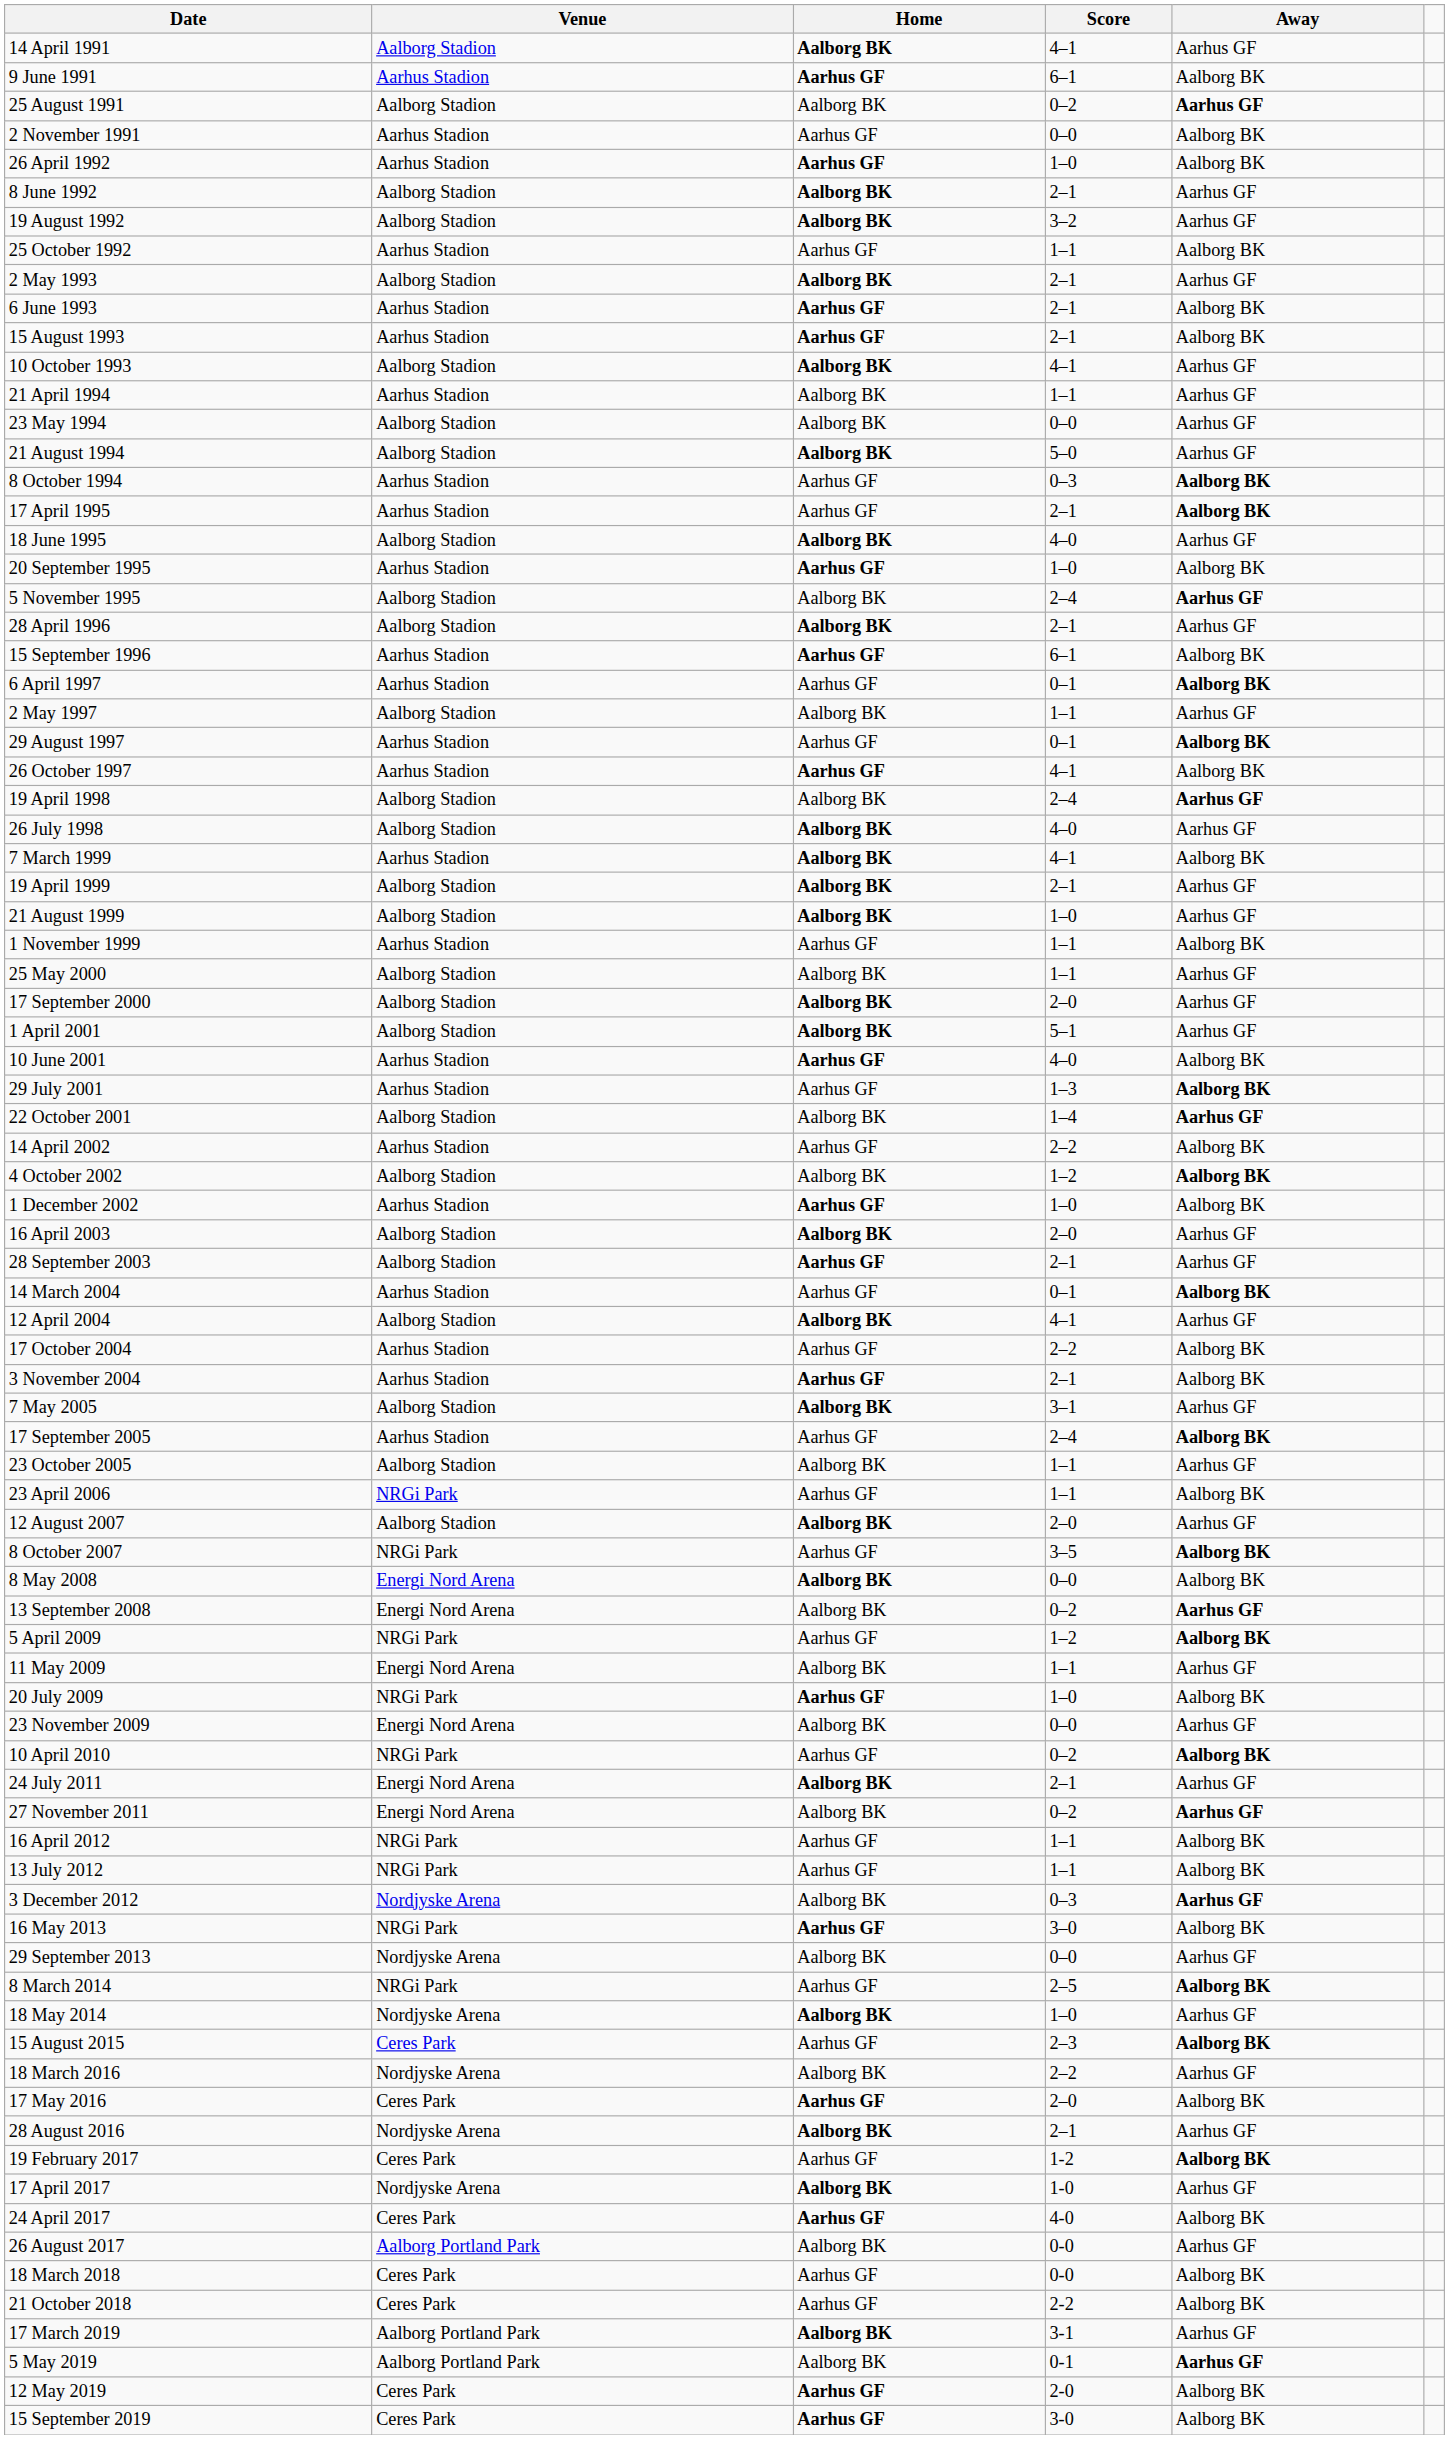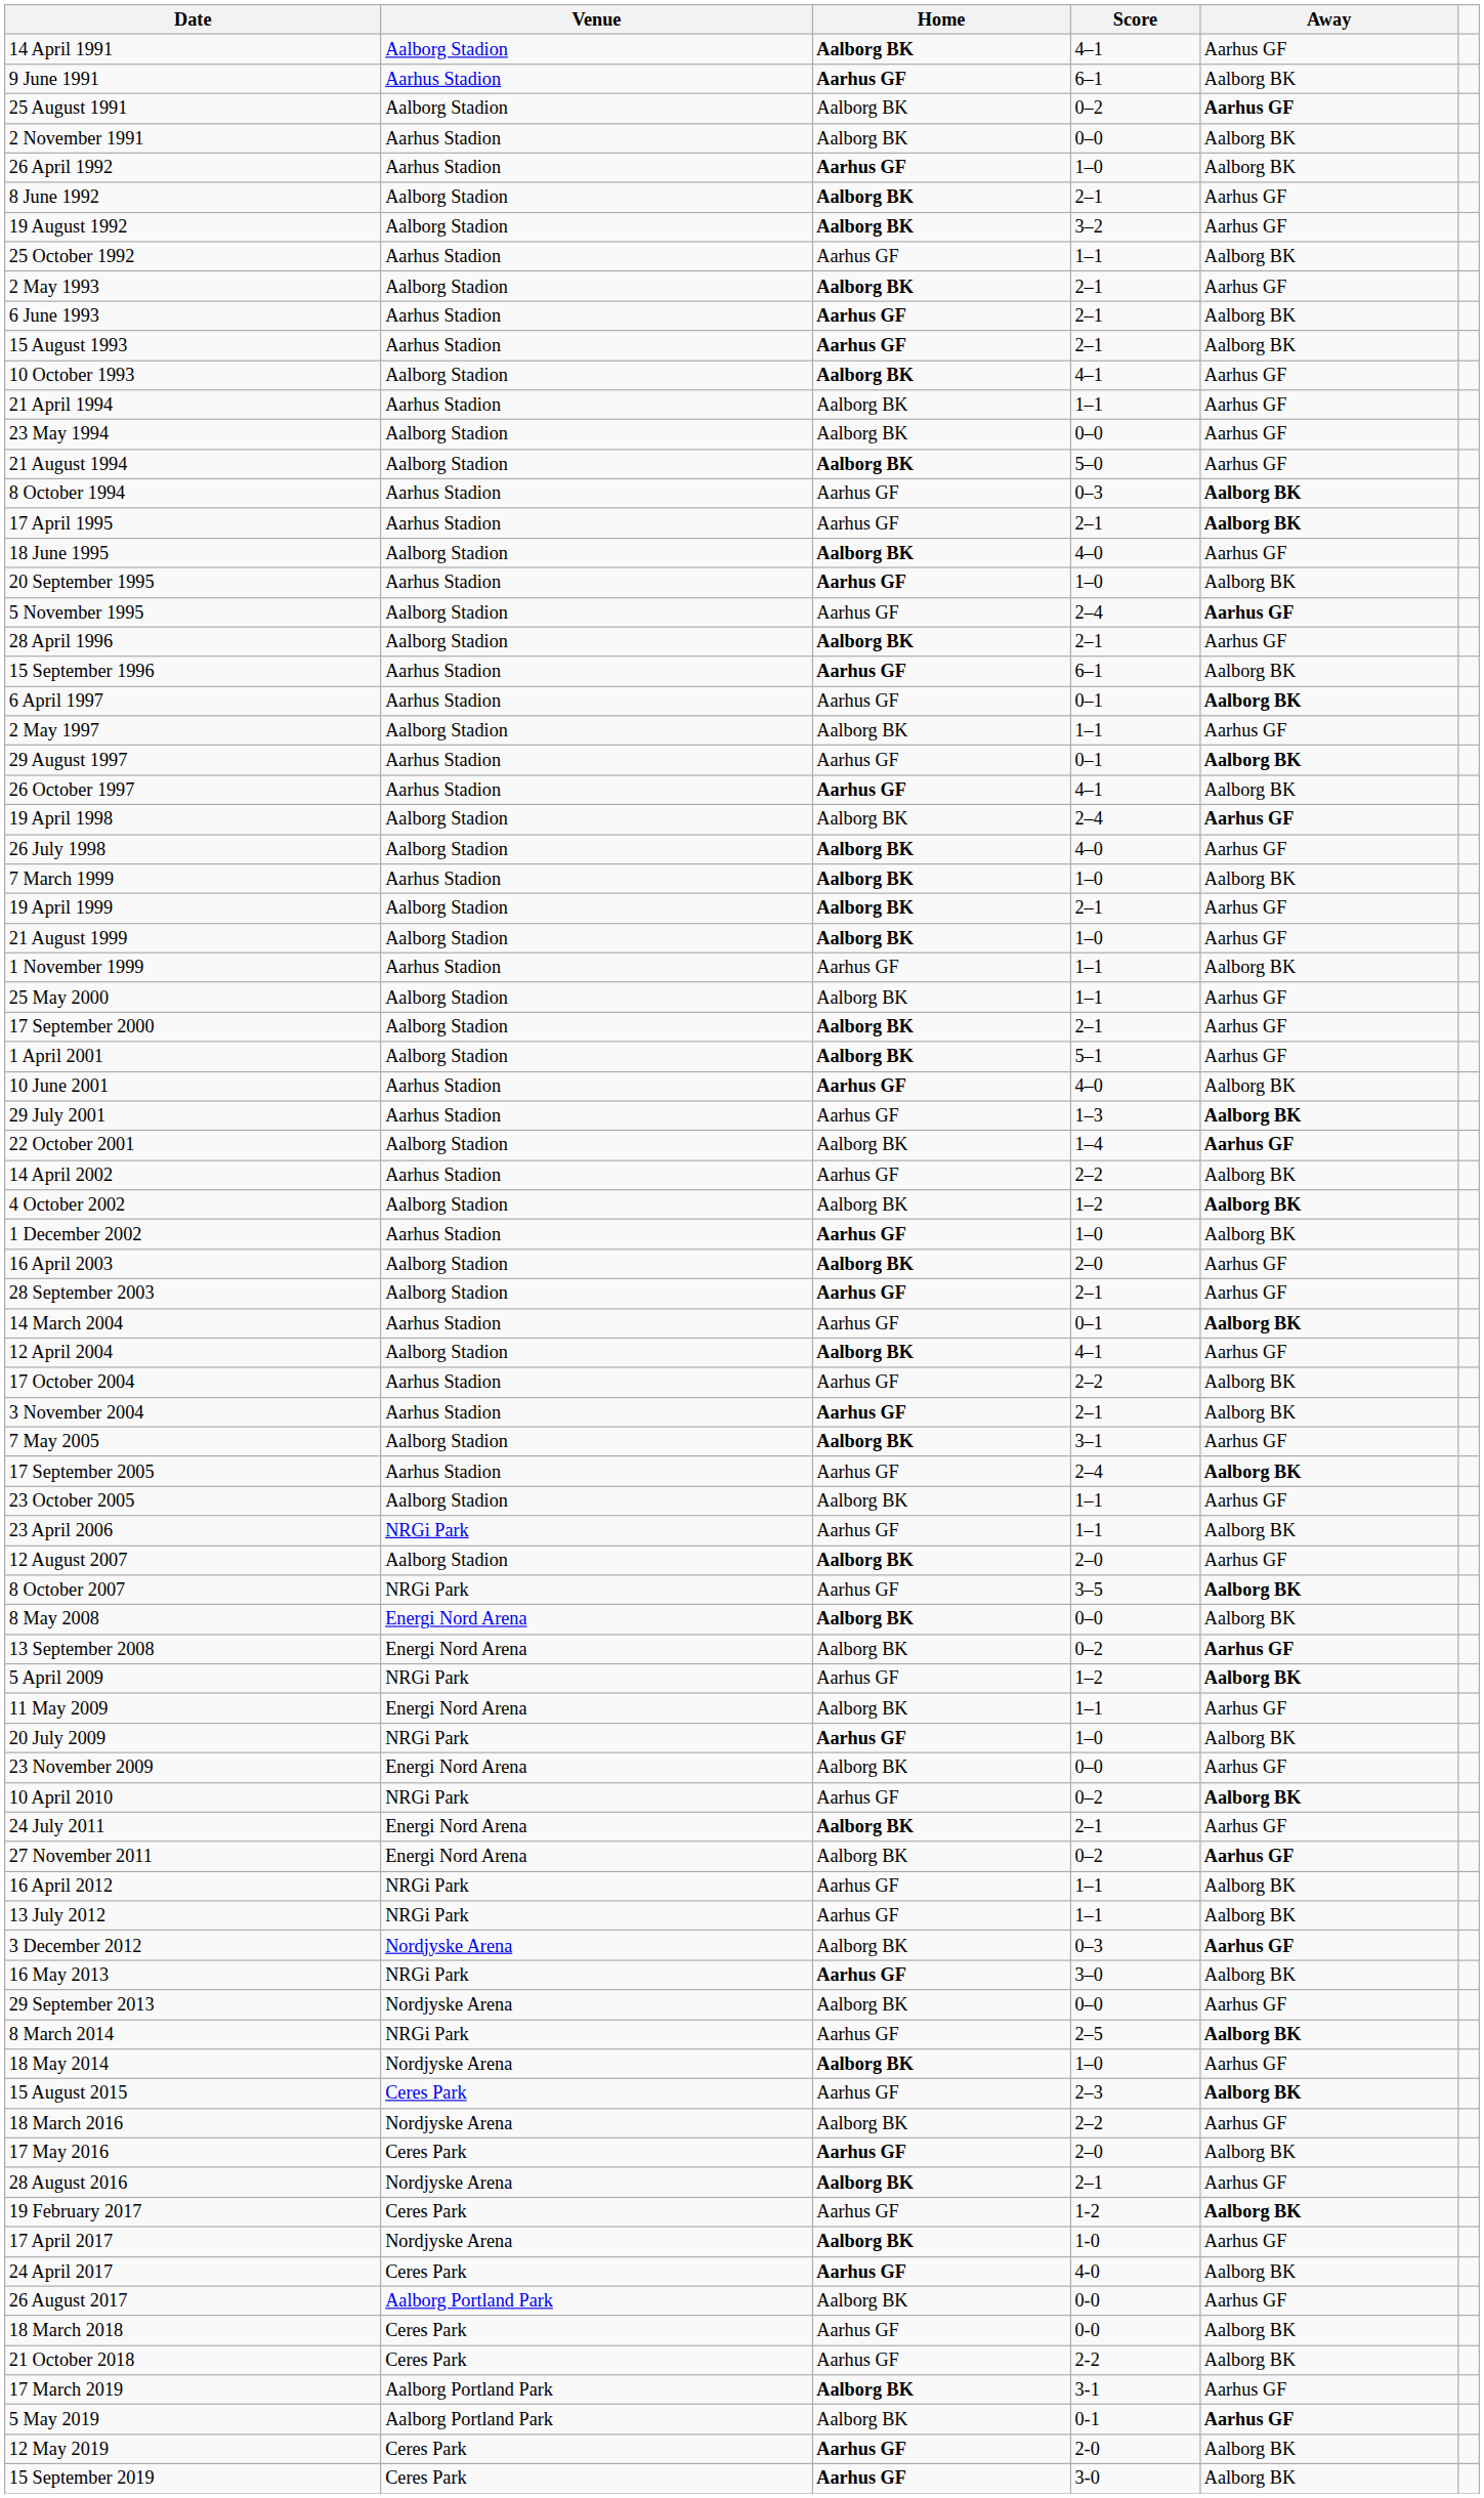2 November 1991 | Home: Aarhus GF -> Aalborg BK
5 November 1995 | Home: Aalborg BK -> Aarhus GF
7 March 1999 | Score: 4–1 -> 1–0
17 September 2000 | Score: 2–0 -> 2–1
